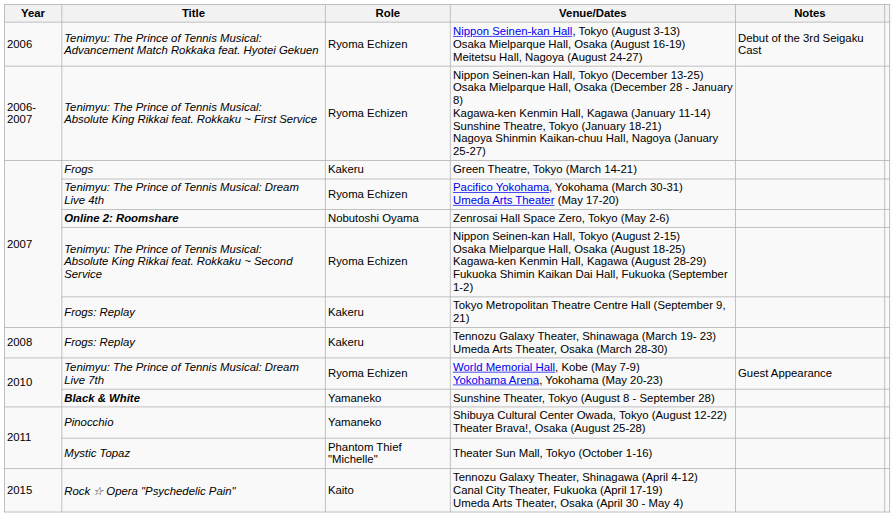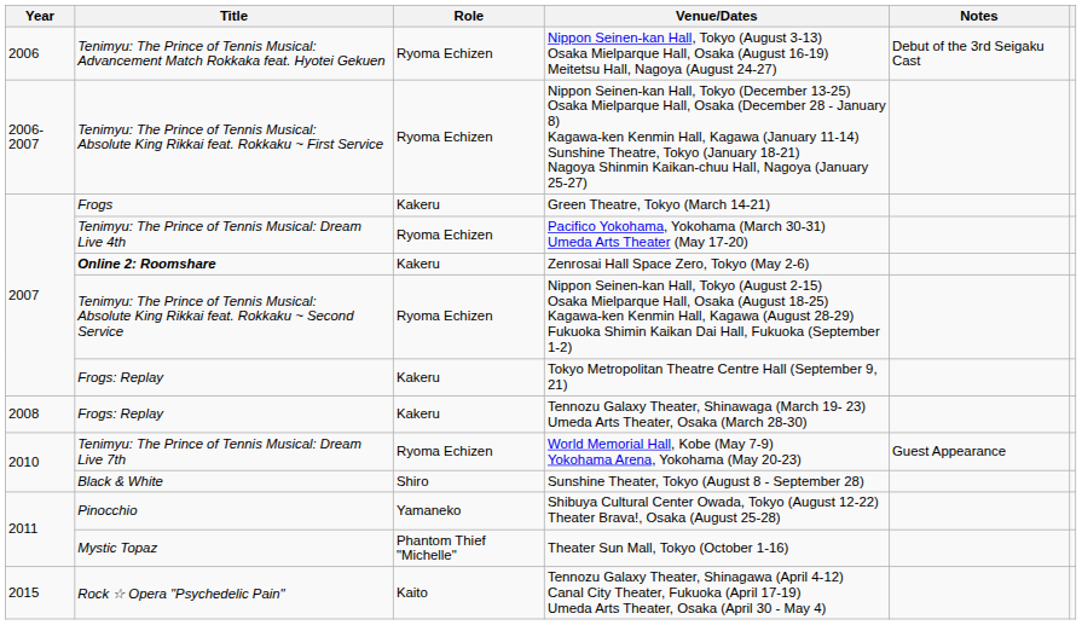Zenrosai Hall Space Zero, Tokyo (May 2-6) | Role: Nobutoshi Oyama -> Kakeru
Sunshine Theater, Tokyo (August 8 - September 28) | Title: bold -> normal
Sunshine Theater, Tokyo (August 8 - September 28) | Role: Yamaneko -> Shiro
